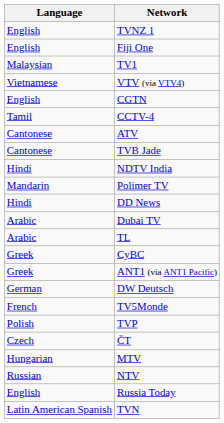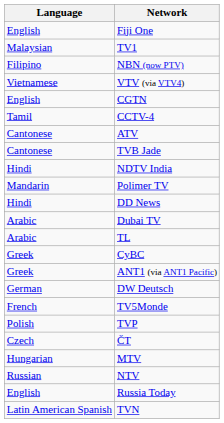- row: English | TVNZ 1
+ row: Filipino | NBN (now PTV)
